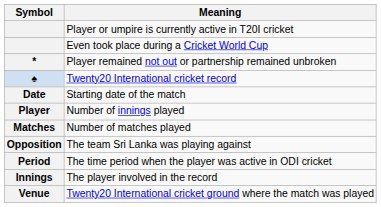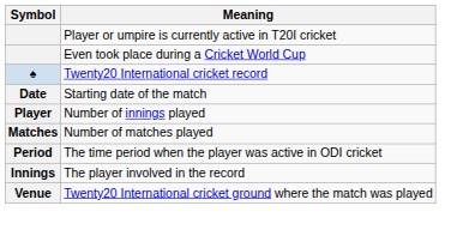- row: * | Player remained not out or partnership remained unbroken
- row: Opposition | The team Sri Lanka was playing against
